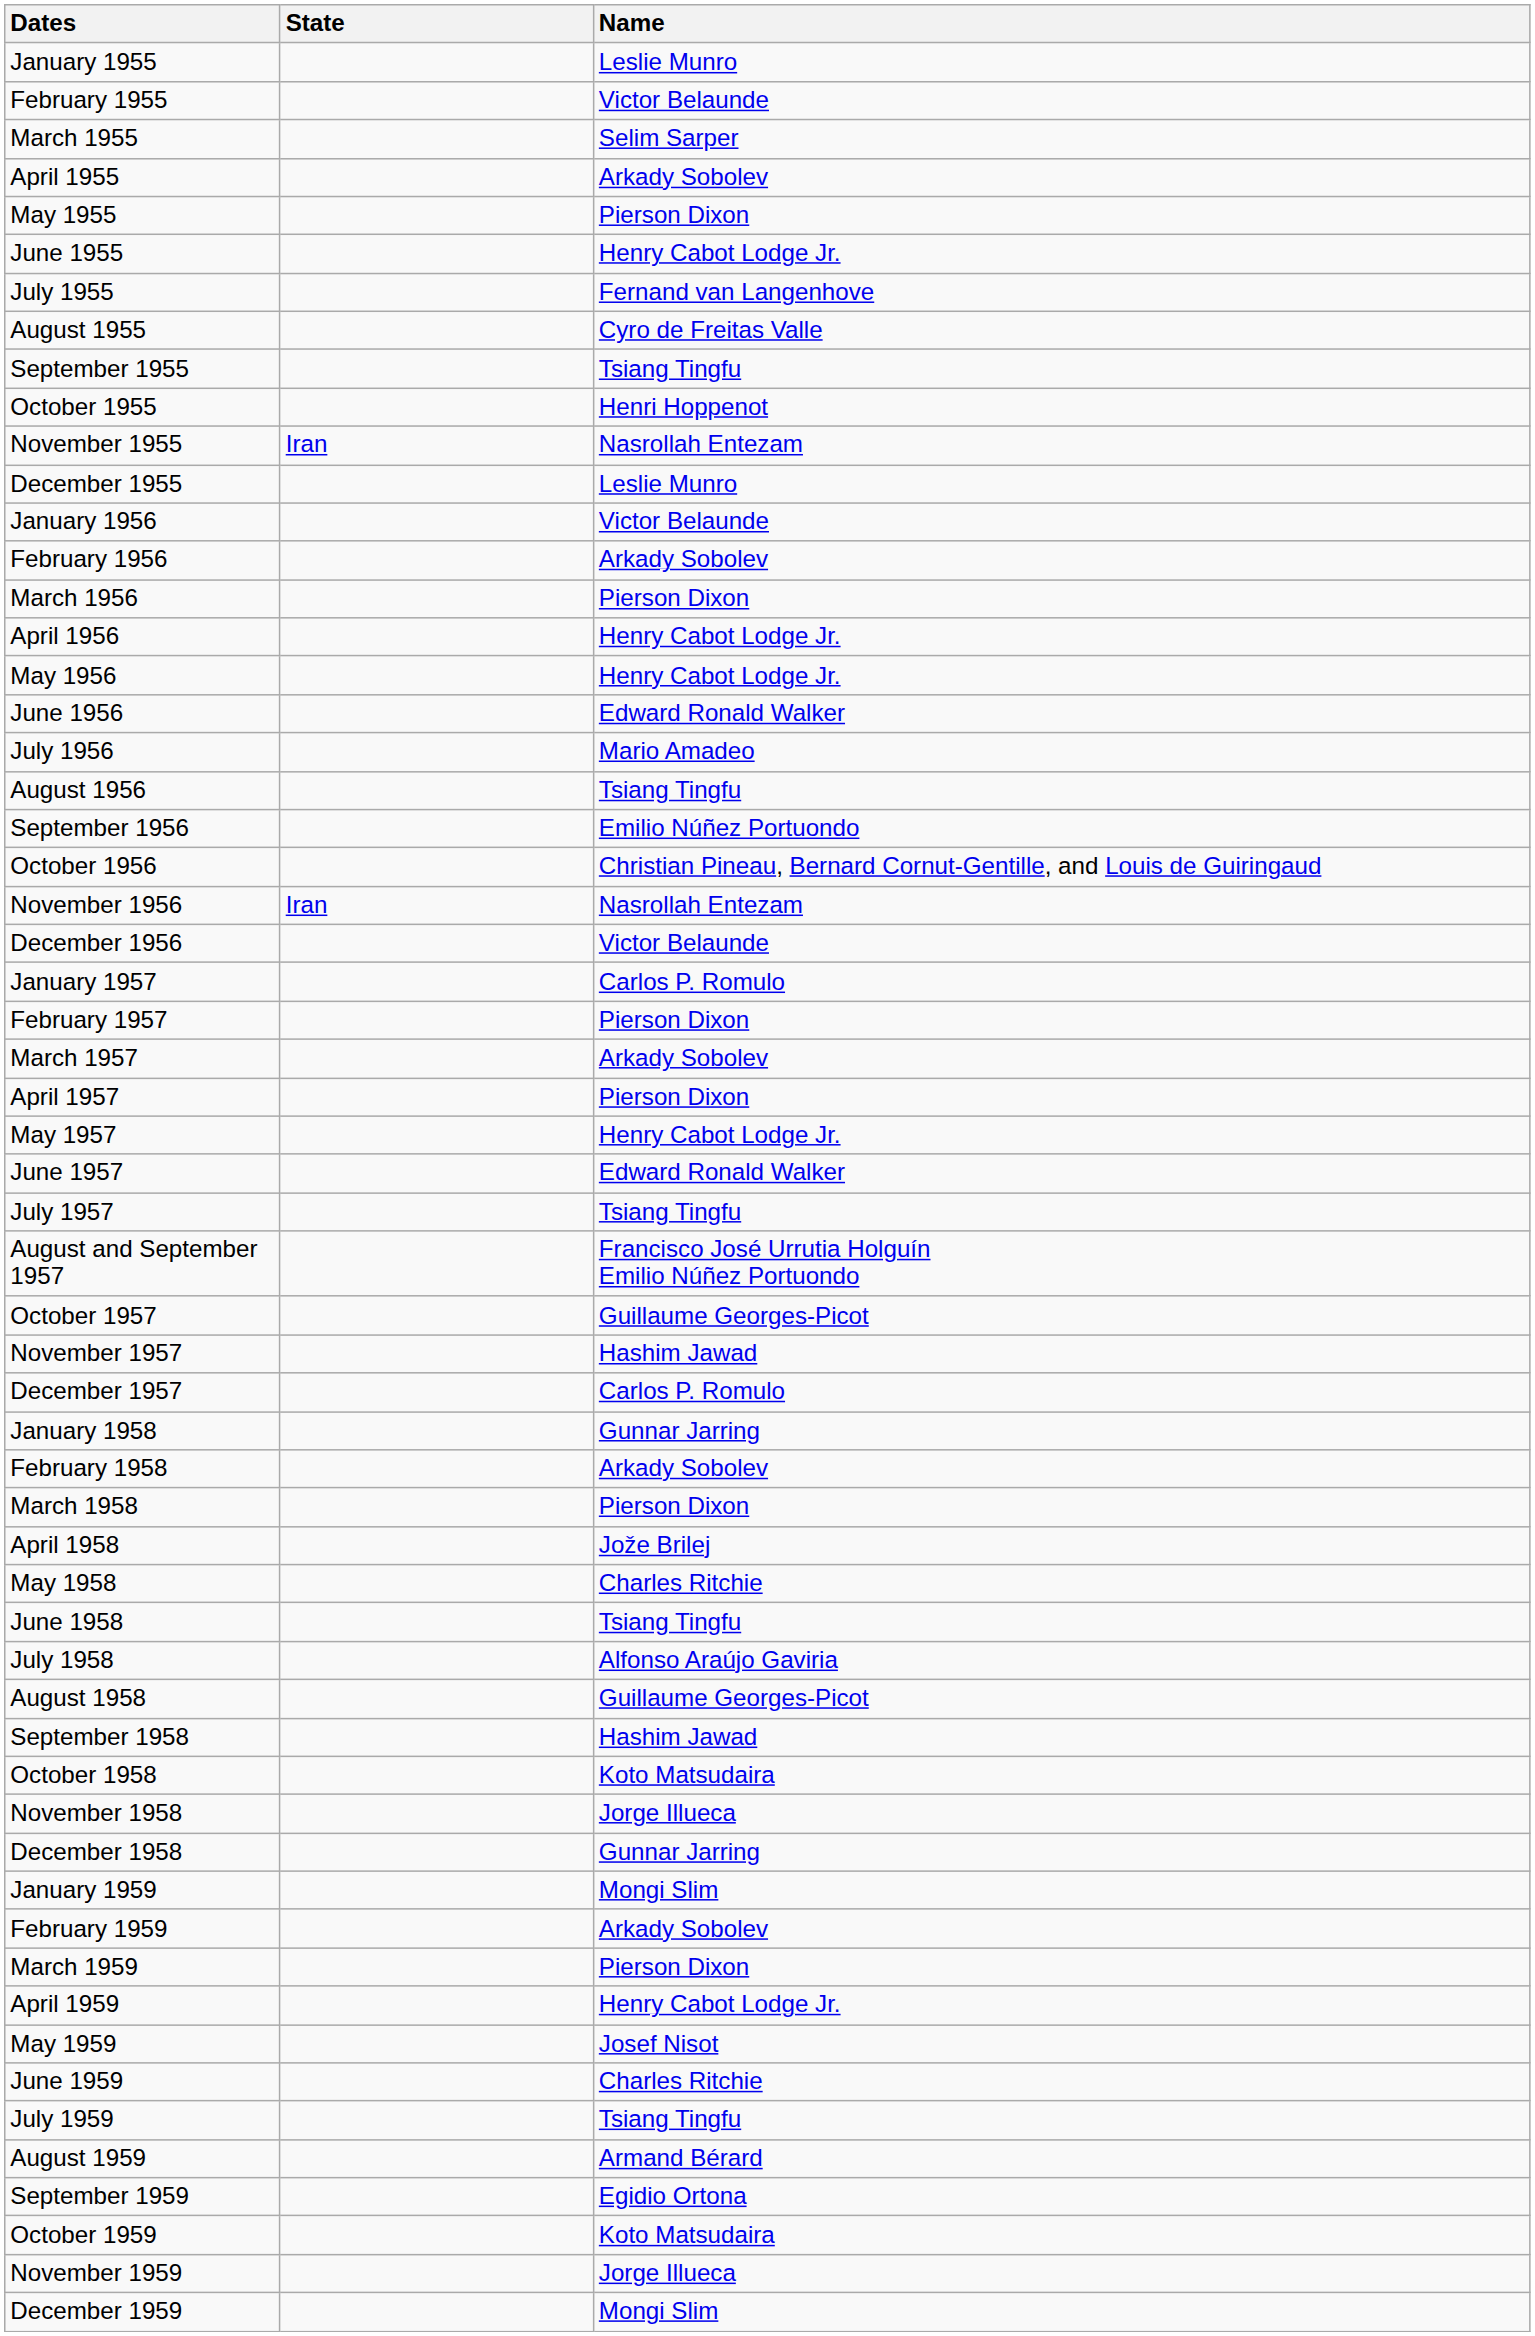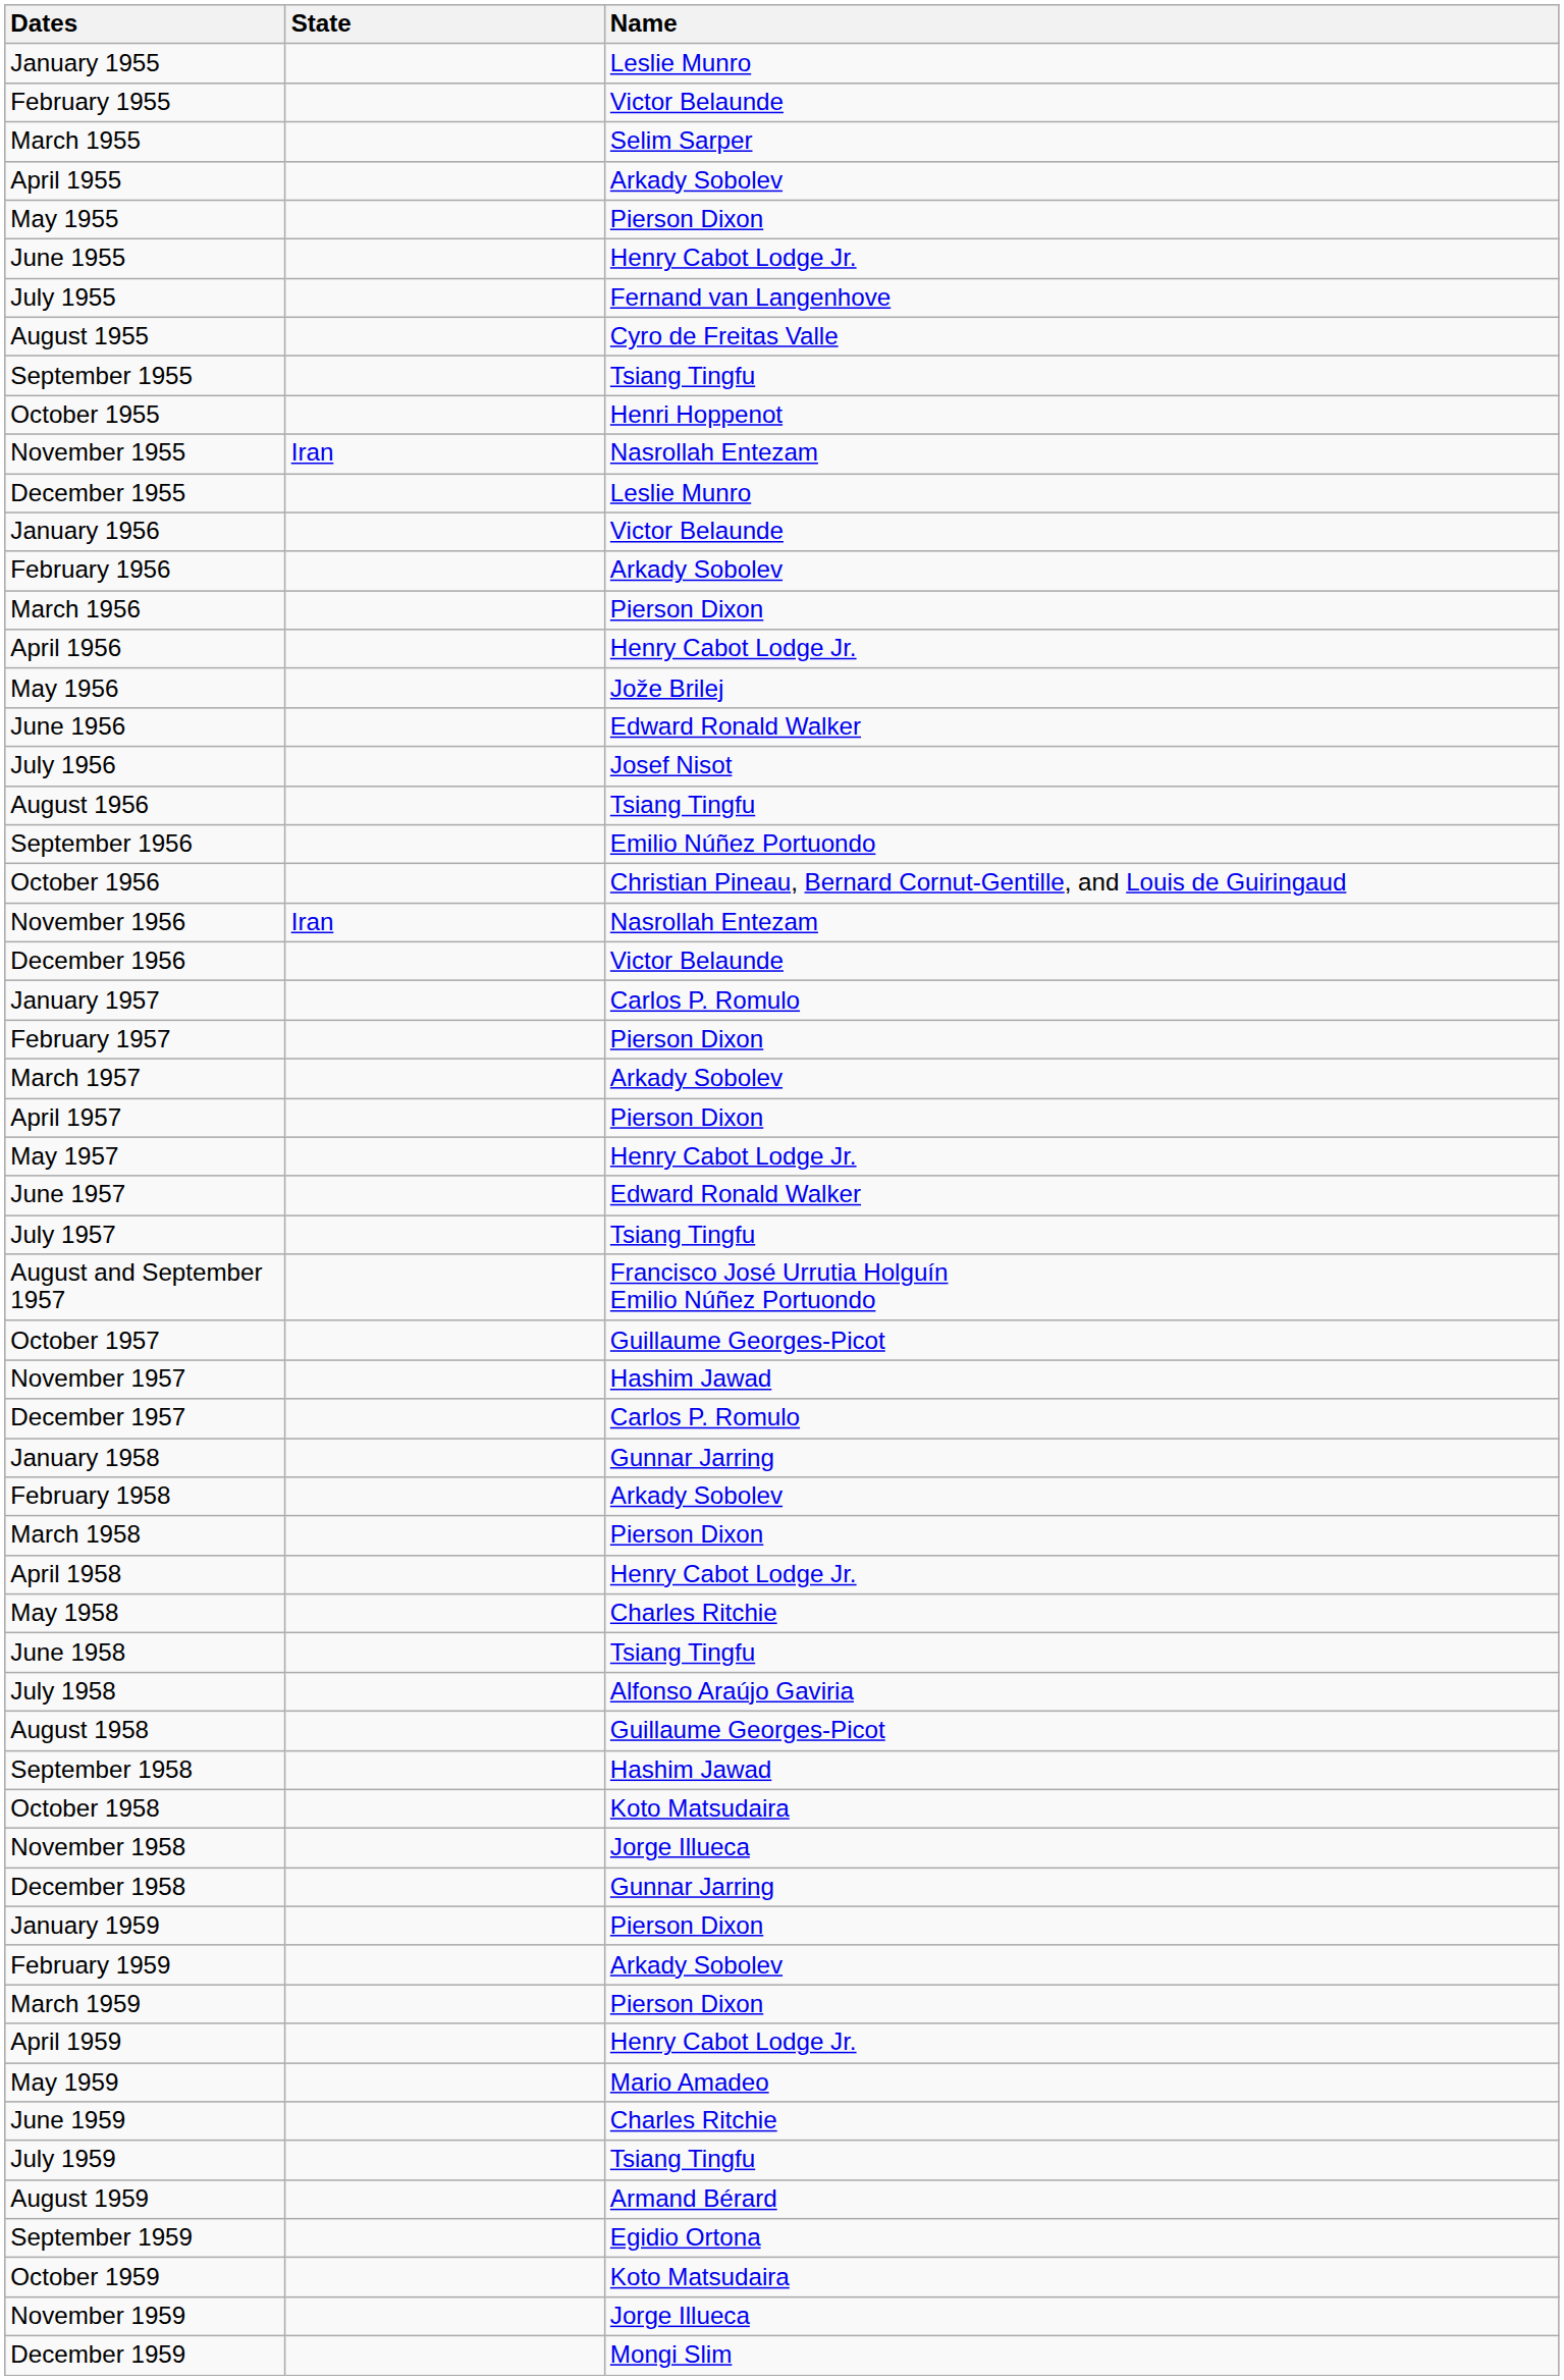May 1956 | Name: Henry Cabot Lodge Jr. -> Jože Brilej
July 1956 | Name: Mario Amadeo -> Josef Nisot
April 1958 | Name: Jože Brilej -> Henry Cabot Lodge Jr.
January 1959 | Name: Mongi Slim -> Pierson Dixon
May 1959 | Name: Josef Nisot -> Mario Amadeo
